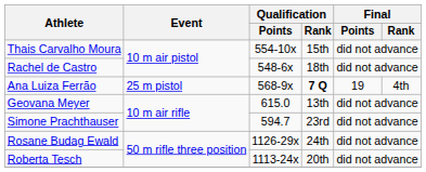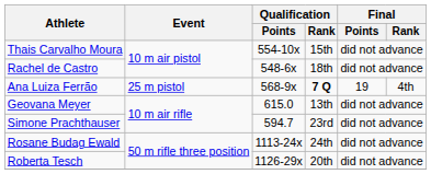Rosane Budag Ewald | Qualification / Points: 1126-29x -> 1113-24x
Roberta Tesch | Qualification / Points: 1113-24x -> 1126-29x
